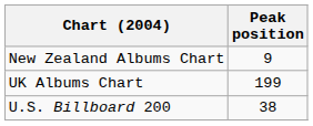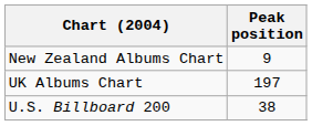UK Albums Chart | Peak position: 199 -> 197
